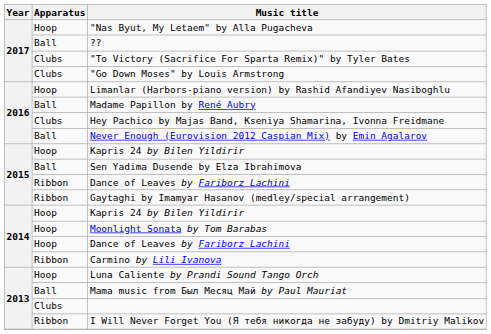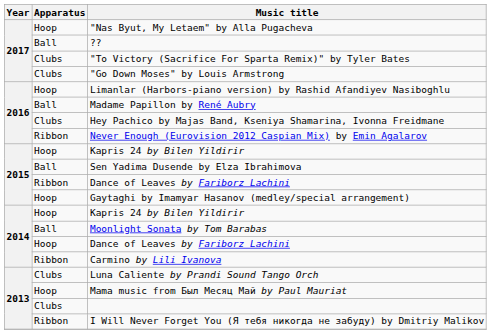Never Enough (Eurovision 2012 Caspian Mix) by Emin Agalarov | Apparatus: Ball -> Ribbon
Gaytaghi by Imamyar Hasanov (medley/special arrangement) | Apparatus: Ribbon -> Hoop
Moonlight Sonata by Tom Barabas | Apparatus: Hoop -> Ball
Luna Caliente by Prandi Sound Tango Orch | Apparatus: Hoop -> Clubs
Mama music from Был Месяц Май by Paul Mauriat | Apparatus: Ball -> Hoop
